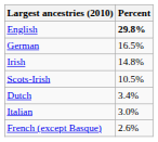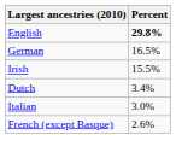Irish | Percent: 14.8% -> 15.5%
- row: Scots-Irish | 10.5%
